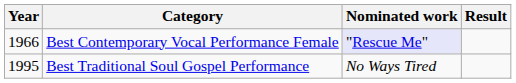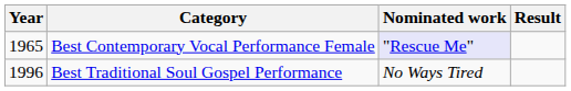Best Contemporary Vocal Performance Female | Year: 1966 -> 1965
Best Traditional Soul Gospel Performance | Year: 1995 -> 1996
